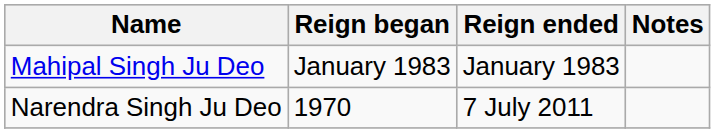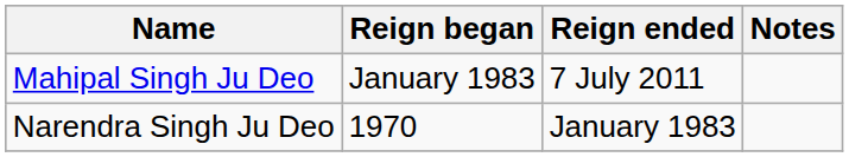Mahipal Singh Ju Deo | Reign ended: January 1983 -> 7 July 2011
Narendra Singh Ju Deo | Reign ended: 7 July 2011 -> January 1983
